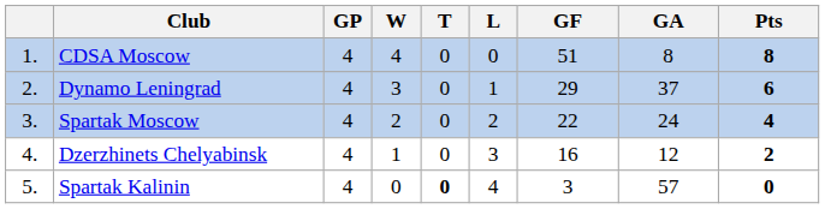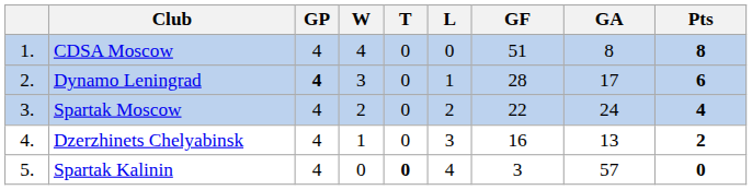Dynamo Leningrad | GP: normal -> bold
Dynamo Leningrad | GF: 29 -> 28
Dynamo Leningrad | GA: 37 -> 17
Dzerzhinets Chelyabinsk | GA: 12 -> 13
